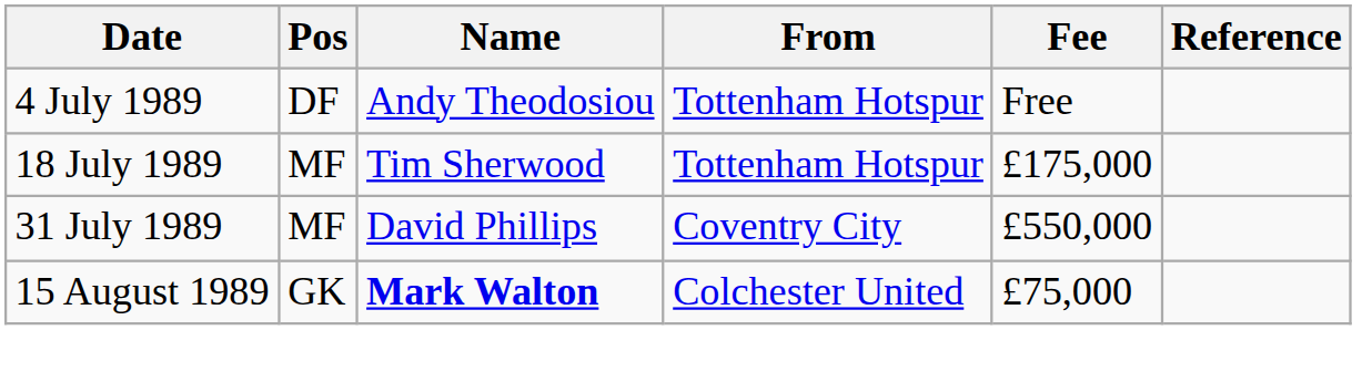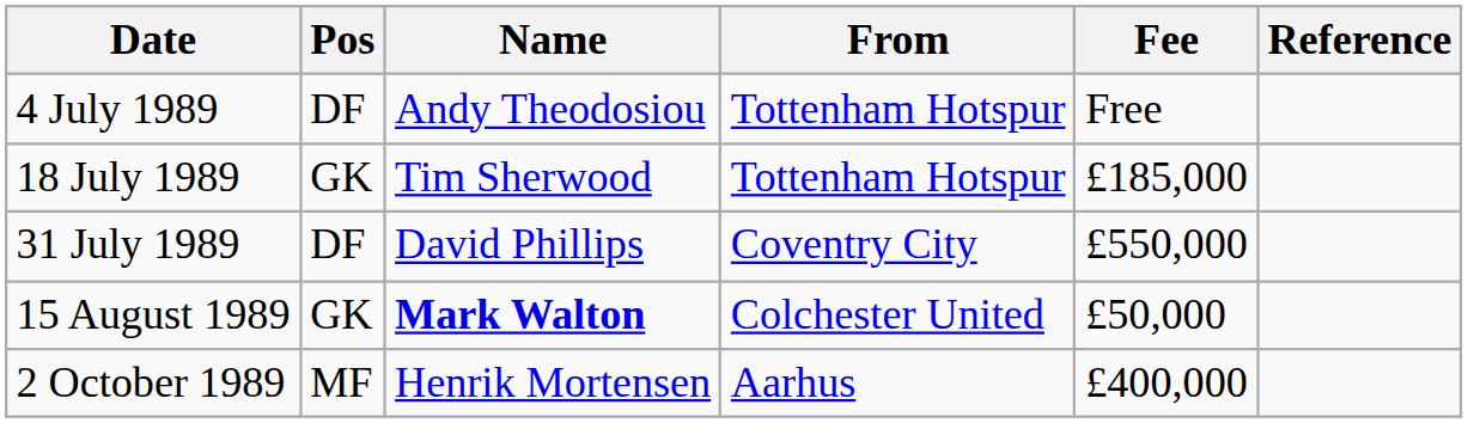18 July 1989 | Pos: MF -> GK
18 July 1989 | Fee: £175,000 -> £185,000
31 July 1989 | Pos: MF -> DF
15 August 1989 | Fee: £75,000 -> £50,000
+ row: 2 October 1989 | MF | Henrik Mortensen | Aarhus | £400,000
